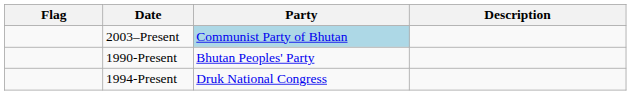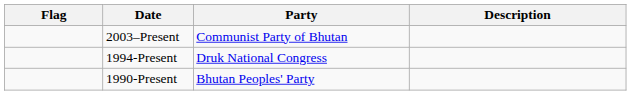2003–Present | Party: lightblue background -> no background
rows swapped: 1990-Present <-> 1994-Present
